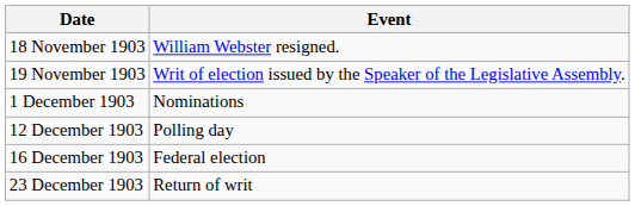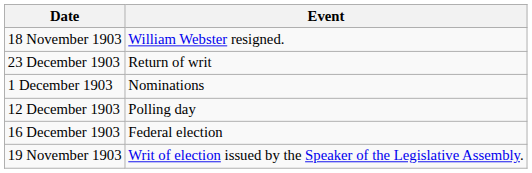rows swapped: 19 November 1903 <-> 23 December 1903
